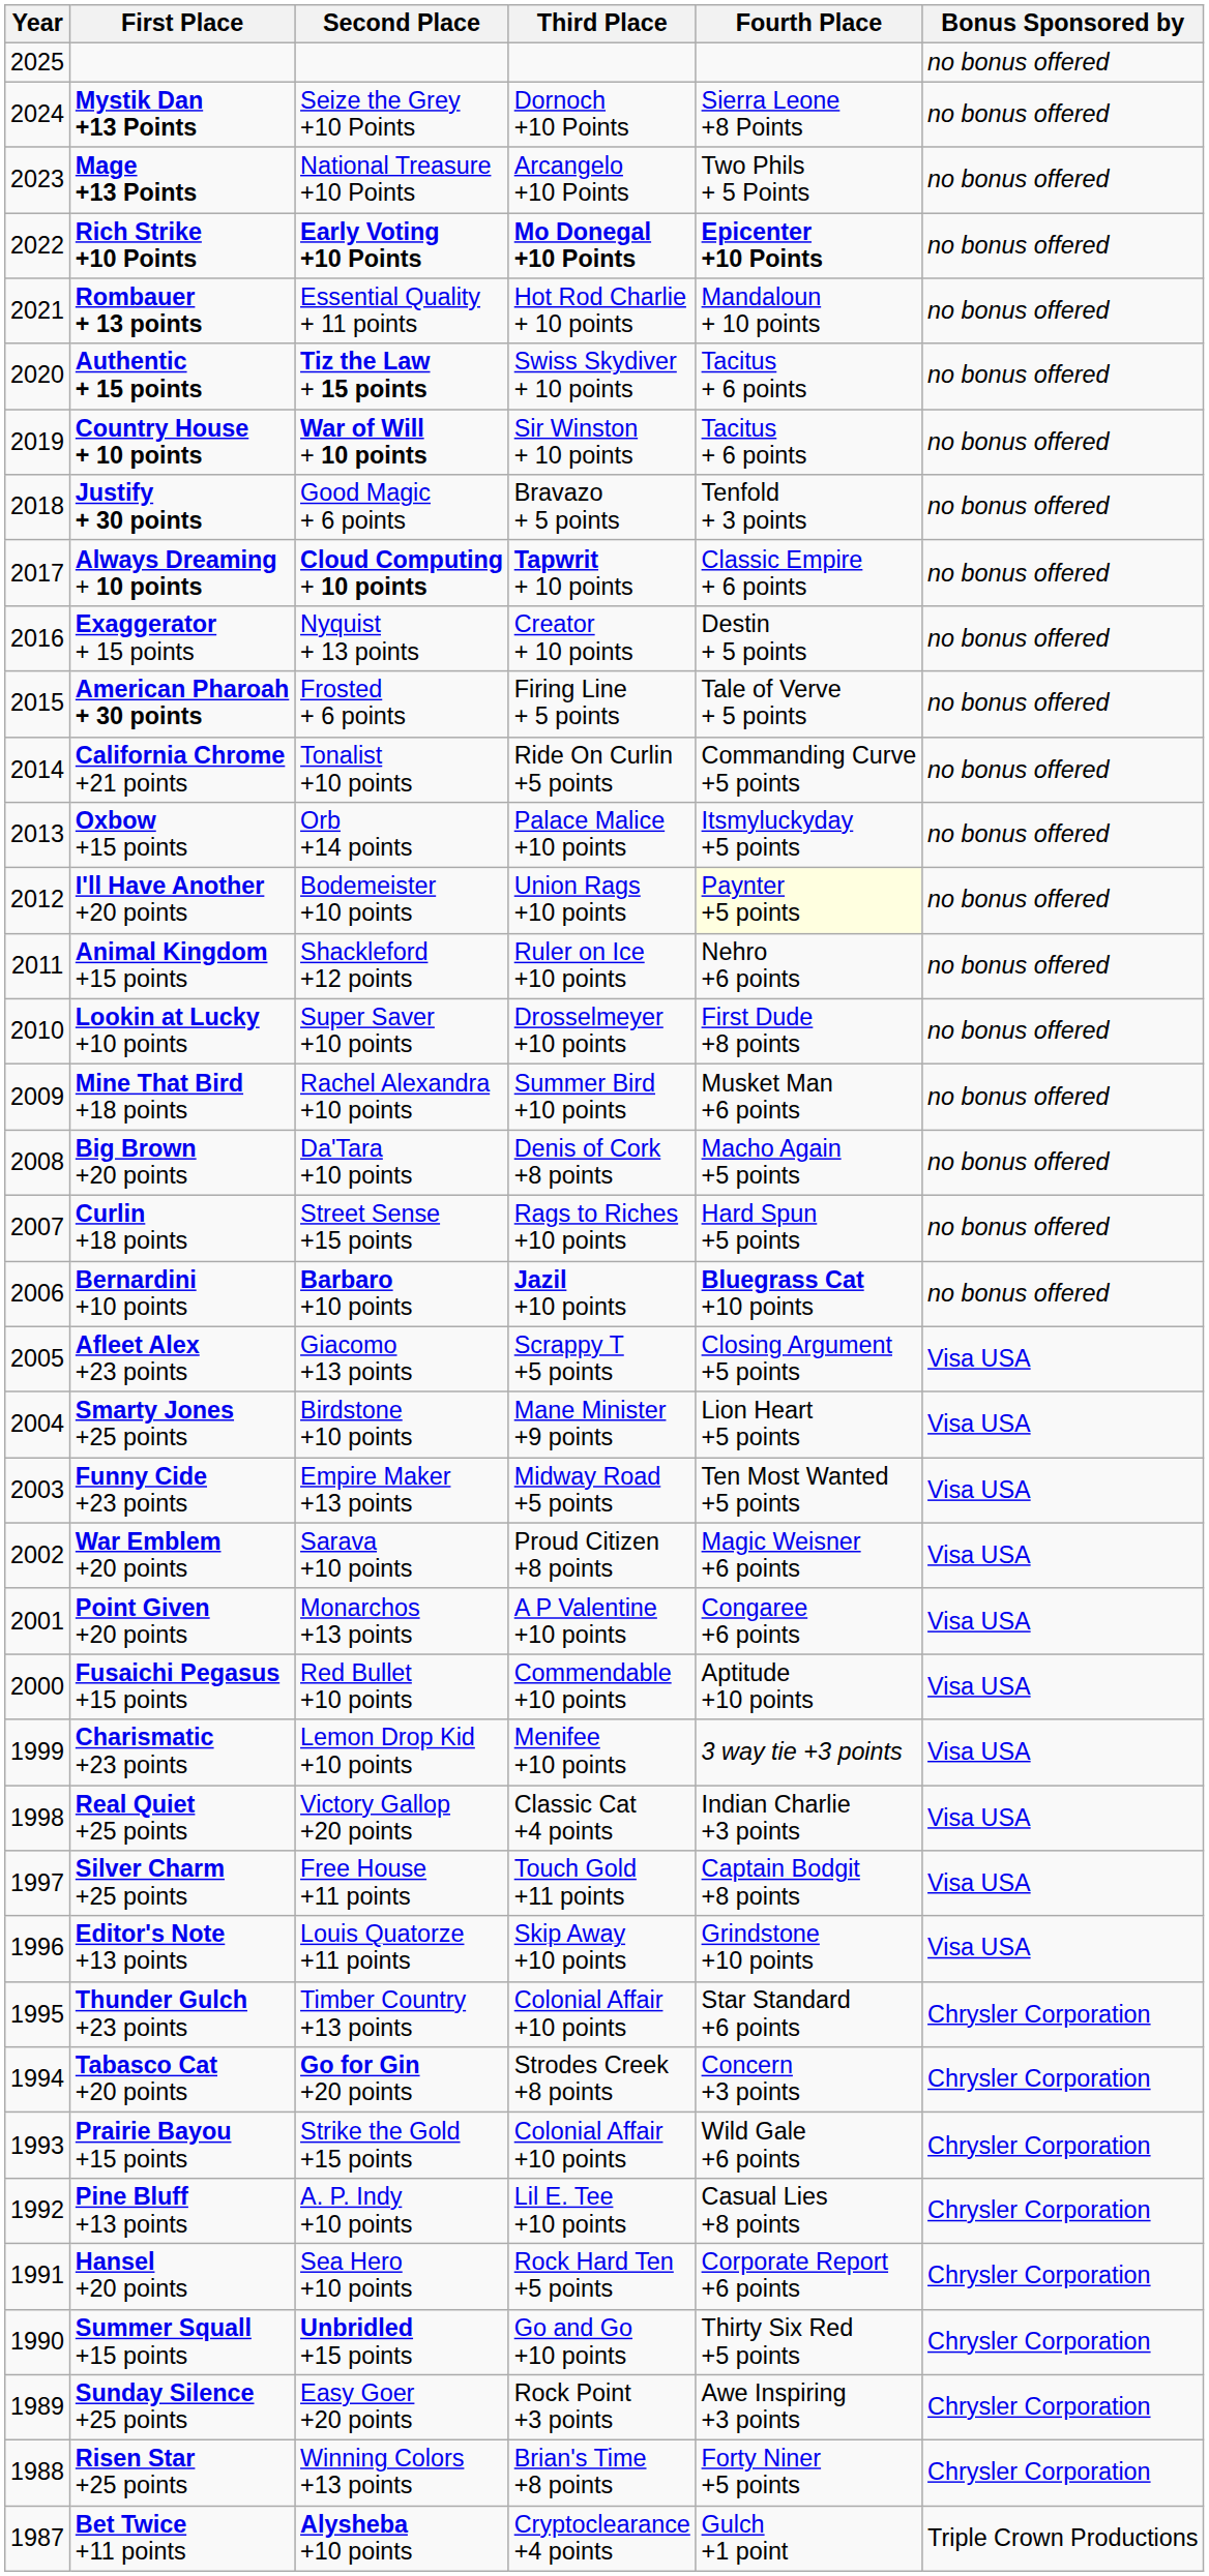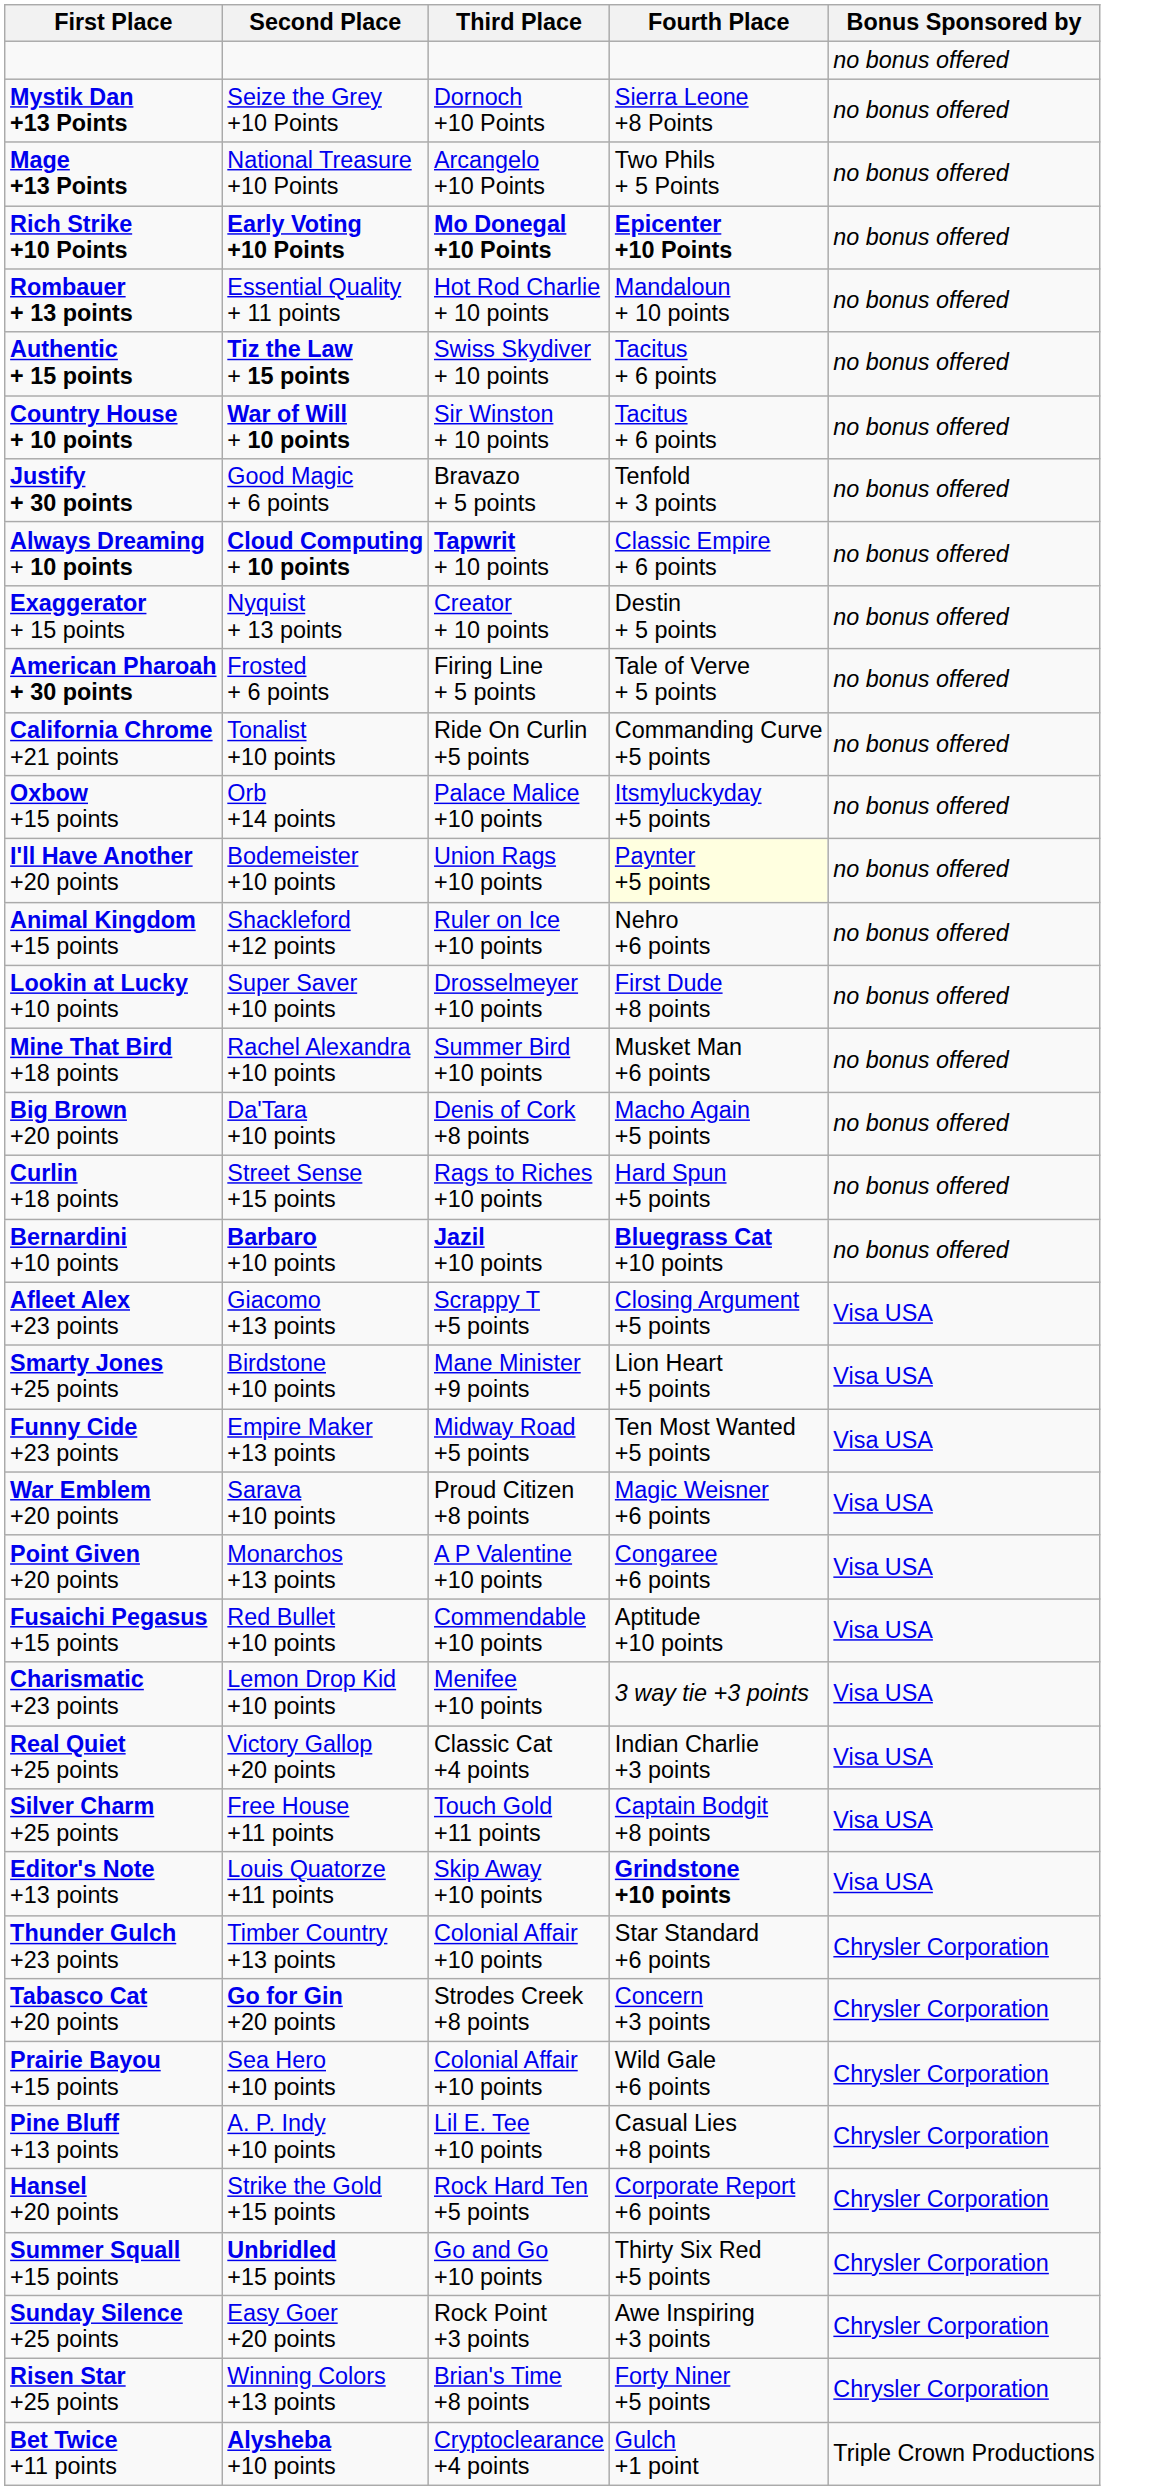- column: Year | 2025 | 2024 | 2023 | 2022 | 2021 | 2020 | 2019 | 2018 | 2017 | 2016 | 2015 | 2014 | 2013 | 2012 | 2011 | 2010 | 2009 | 2008 | 2007 | 2006 | 2005 | 2004 | 2003 | 2002 | 2001 | 2000 | 1999 | 1998 | 1997 | 1996 | 1995 | 1994 | 1993 | 1992 | 1991 | 1990 | 1989 | 1988 | 1987
Editor's Note +13 points | Fourth Place: normal -> bold
Prairie Bayou +15 points | Second Place: Strike the Gold +15 points -> Sea Hero +10 points
Hansel +20 points | Second Place: Sea Hero +10 points -> Strike the Gold +15 points
